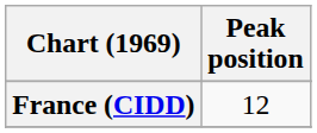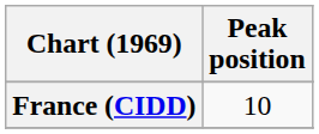France (CIDD) | Peak position: 12 -> 10
